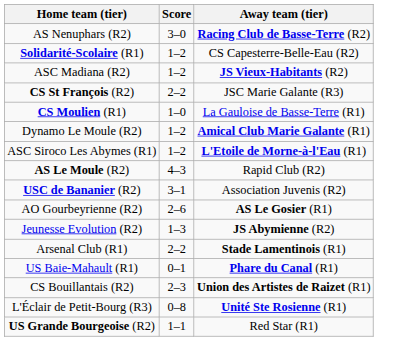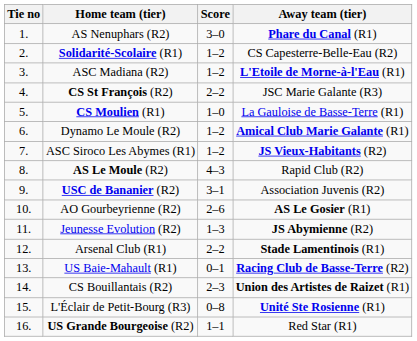+ column: Tie no | 1. | 2. | 3. | 4. | 5. | 6. | 7. | 8. | 9. | 10. | 11. | 12. | 13. | 14. | 15. | 16.
AS Nenuphars (R2) | Away team (tier): Racing Club de Basse-Terre (R2) -> Phare du Canal (R1)
ASC Madiana (R2) | Away team (tier): JS Vieux-Habitants (R2) -> L'Etoile de Morne-à-l'Eau (R1)
ASC Siroco Les Abymes (R1) | Away team (tier): L'Etoile de Morne-à-l'Eau (R1) -> JS Vieux-Habitants (R2)
US Baie-Mahault (R1) | Away team (tier): Phare du Canal (R1) -> Racing Club de Basse-Terre (R2)
